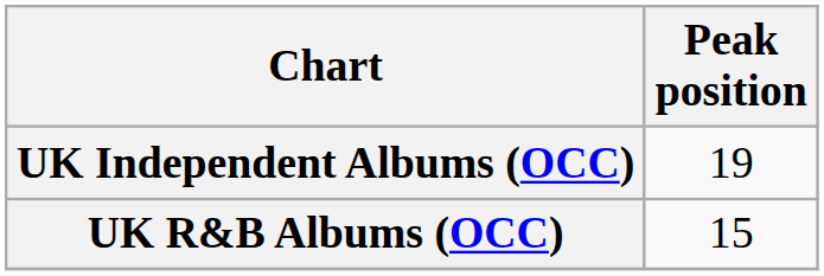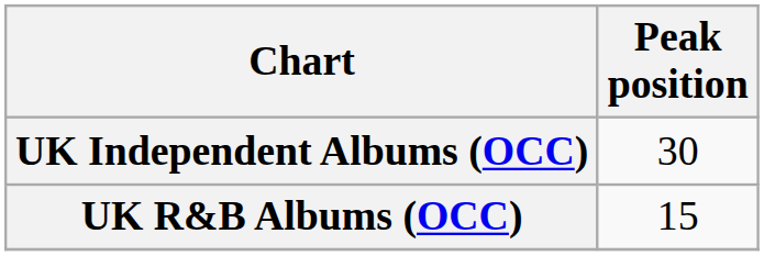UK Independent Albums (OCC) | Peak position: 19 -> 30
